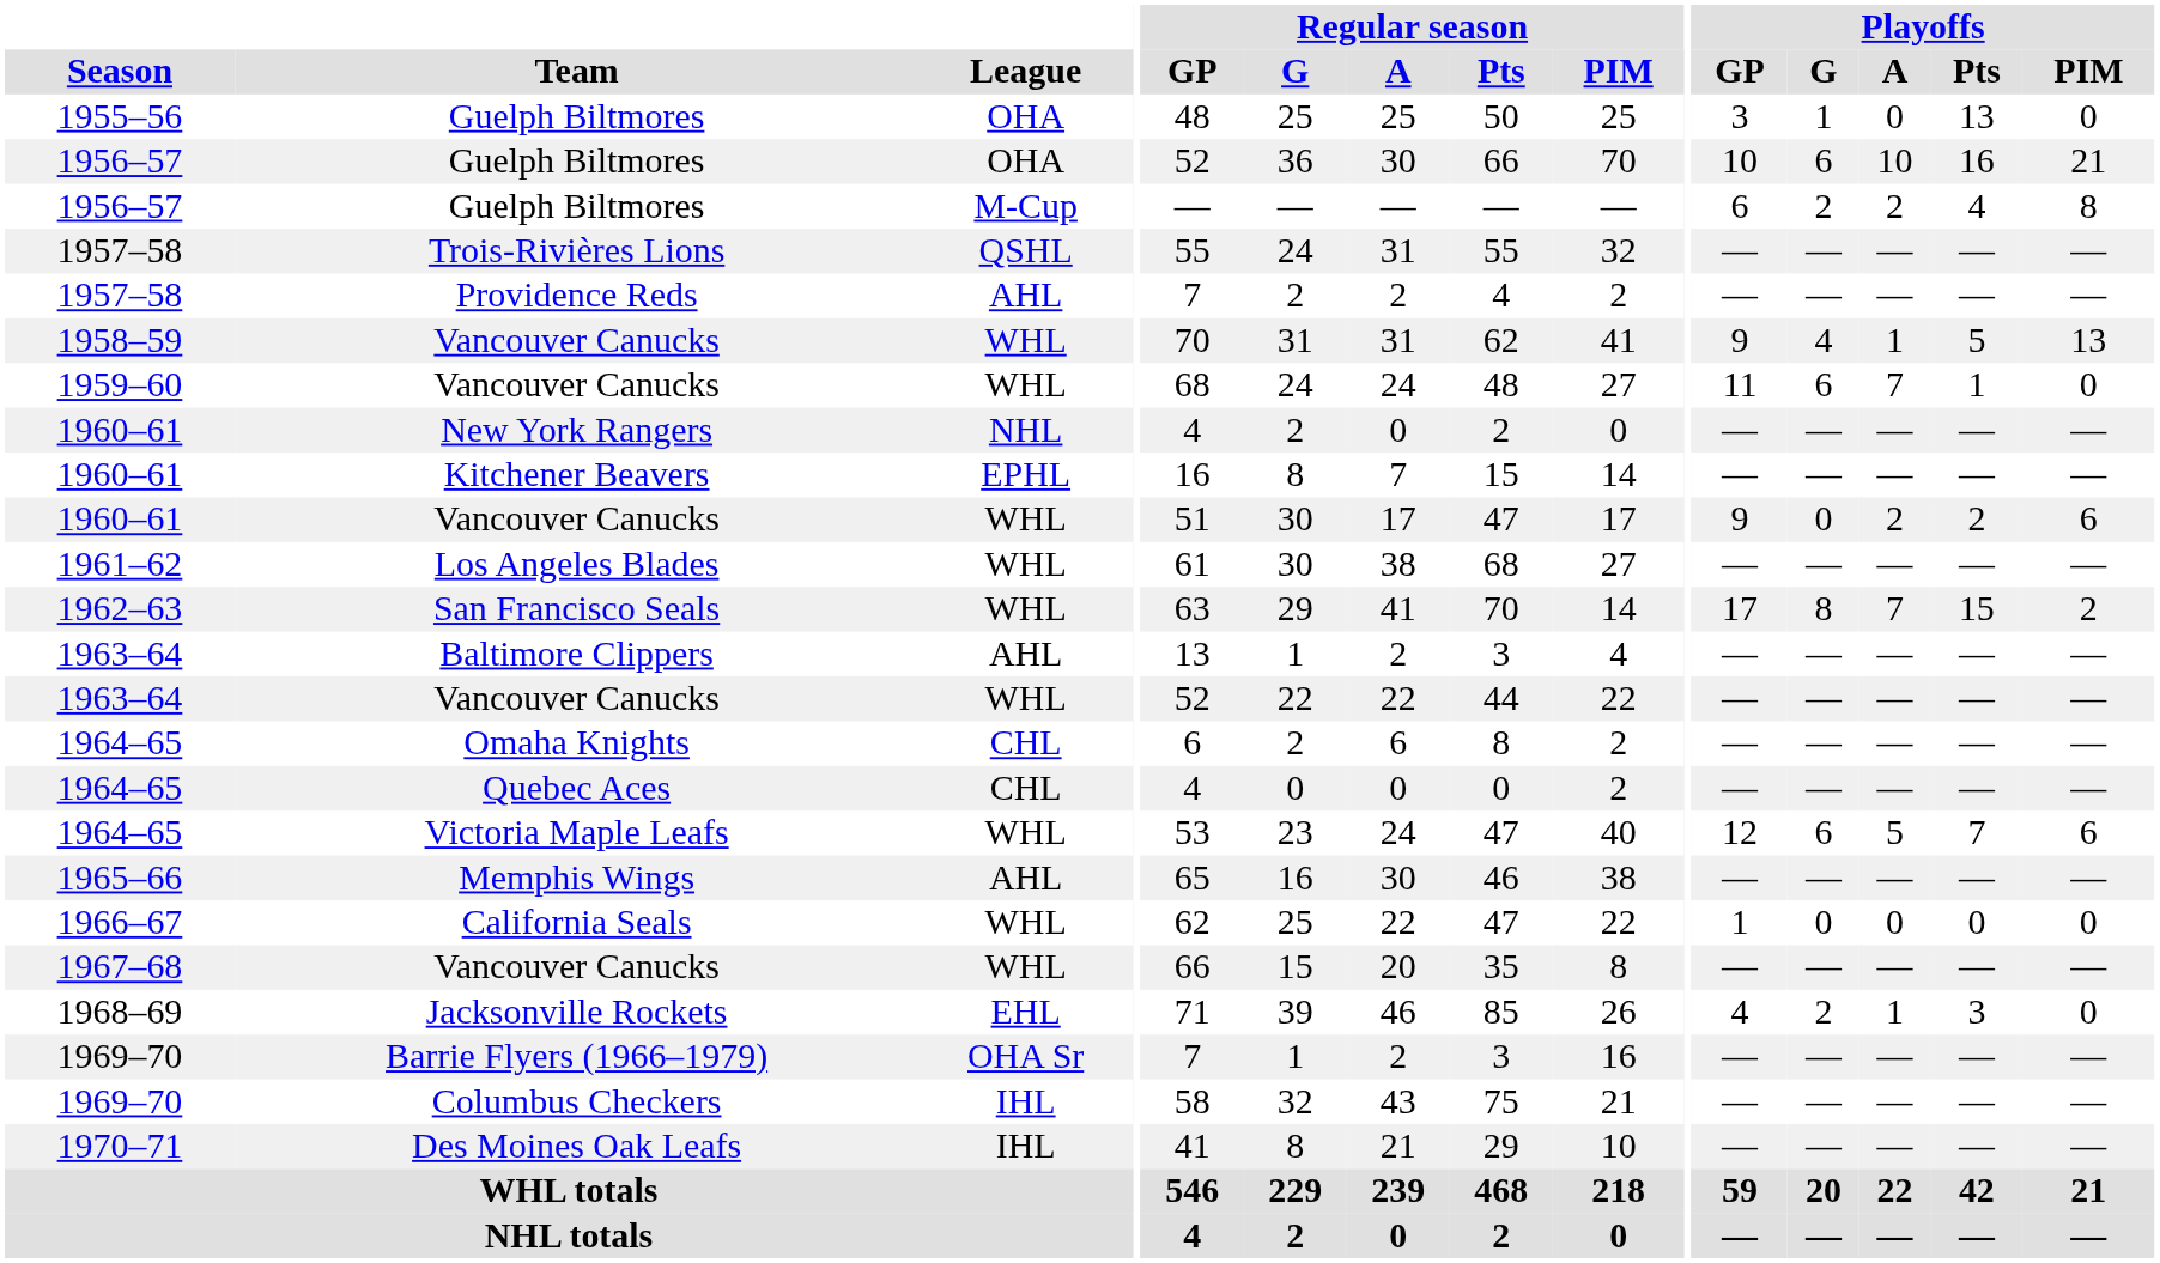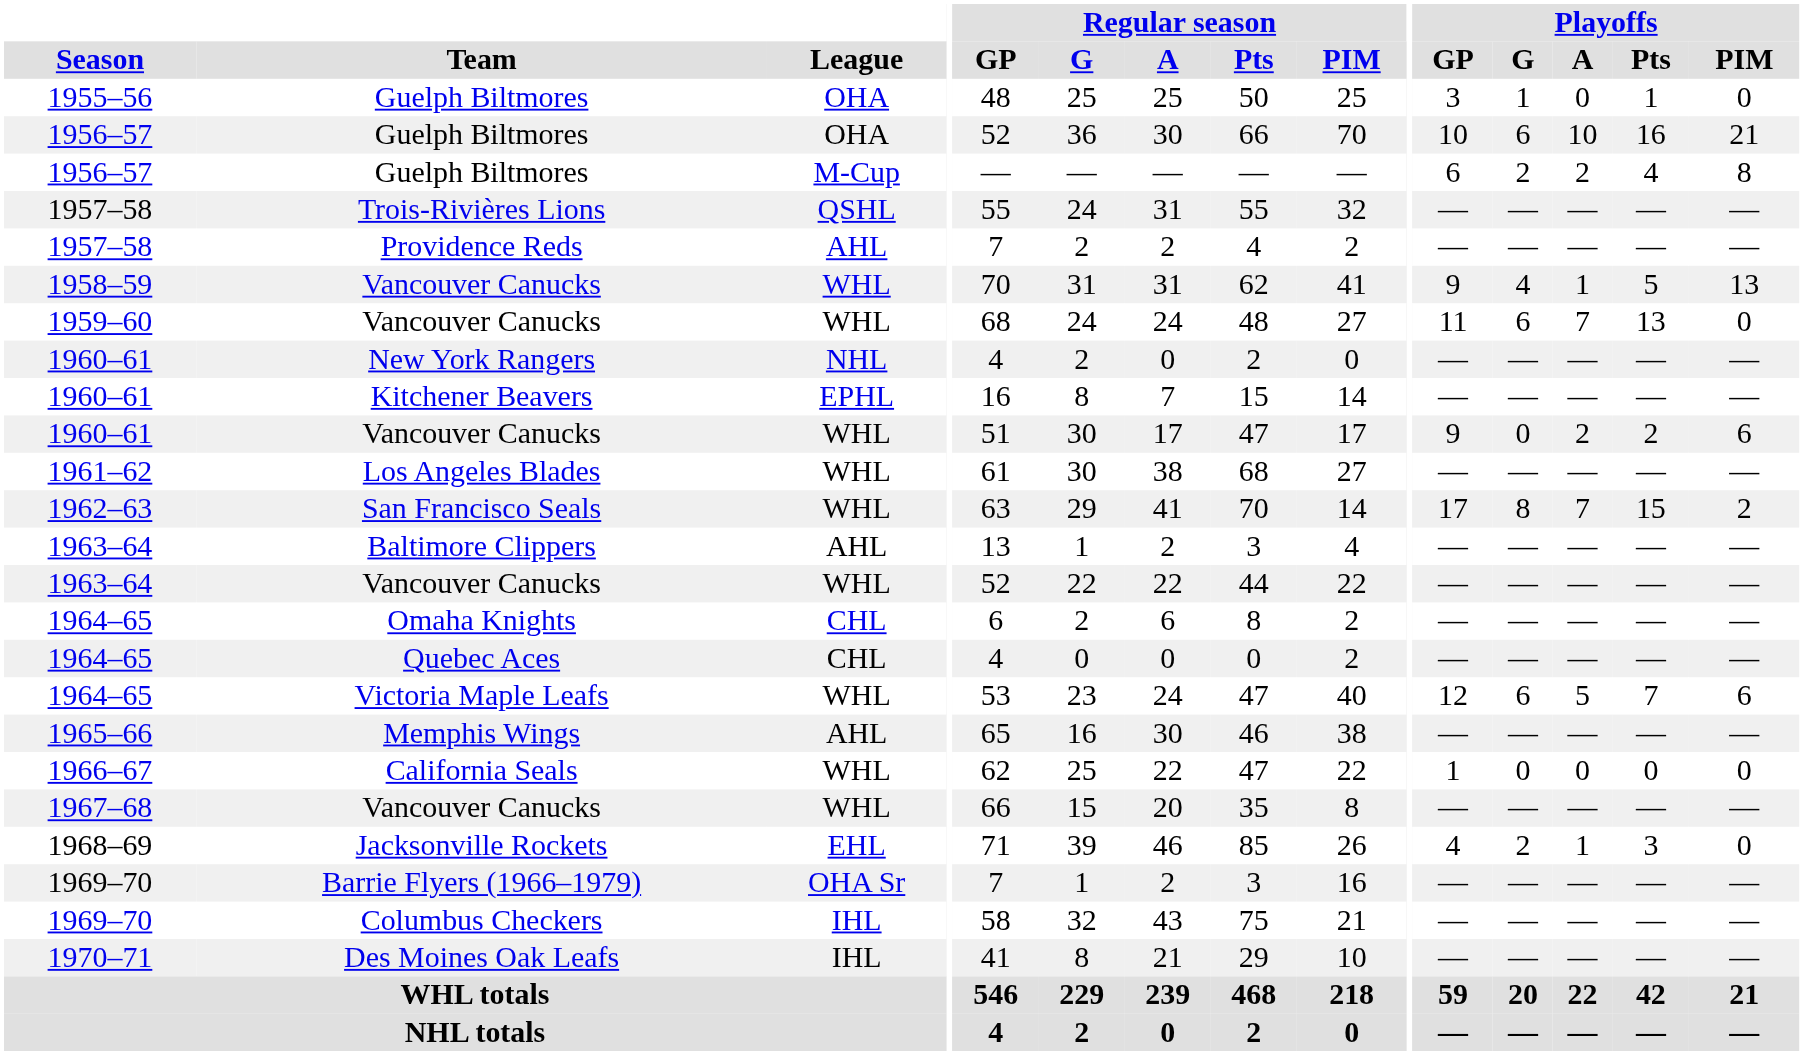1955–56 / Guelph Biltmores | Playoffs / Pts: 13 -> 1
1959–60 / Vancouver Canucks | Playoffs / Pts: 1 -> 13
